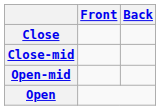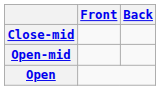- row: Close
